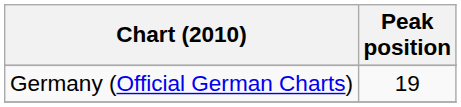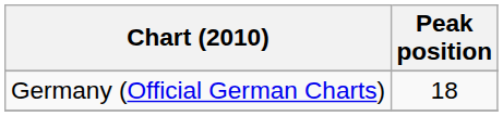Germany (Official German Charts) | Peak position: 19 -> 18
